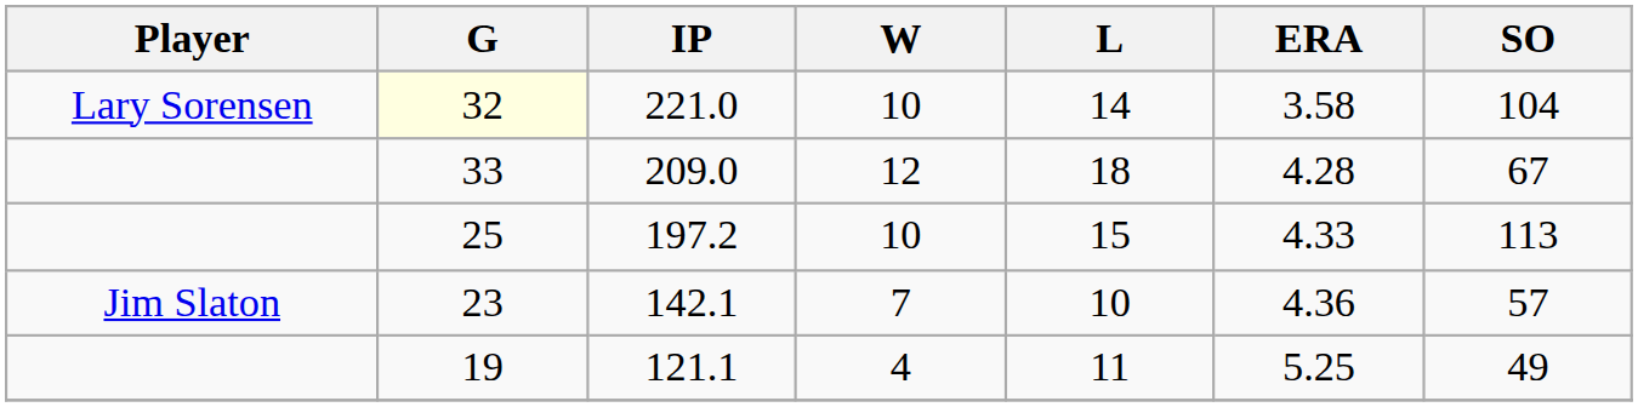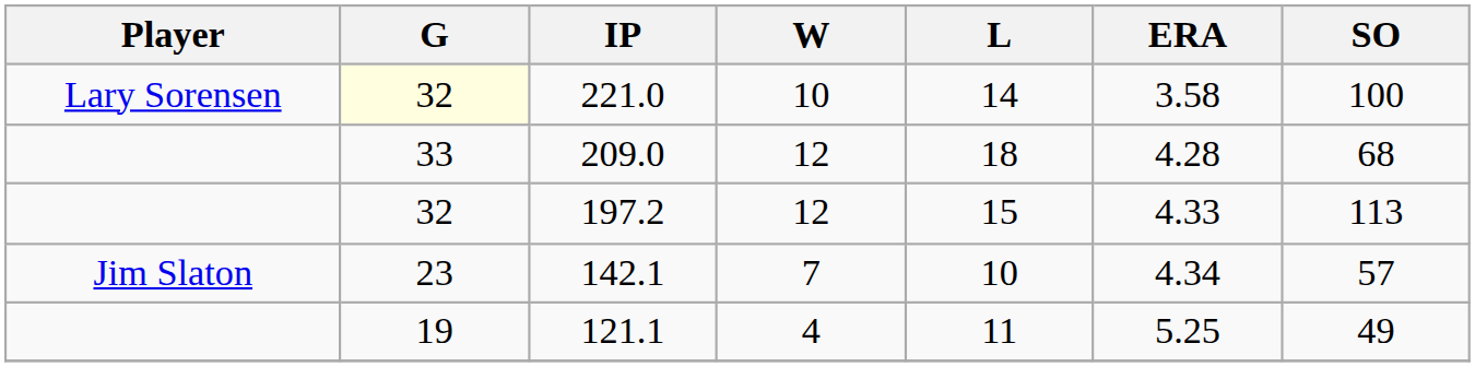221.0 | SO: 104 -> 100
209.0 | SO: 67 -> 68
197.2 | G: 25 -> 32
197.2 | W: 10 -> 12
142.1 | ERA: 4.36 -> 4.34
